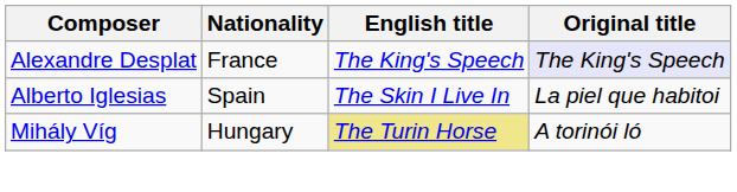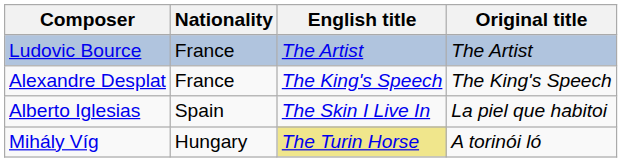+ row: Ludovic Bource | France | The Artist | The Artist
Alexandre Desplat | Original title: lavender background -> no background
